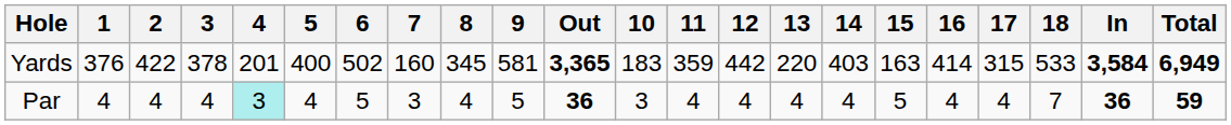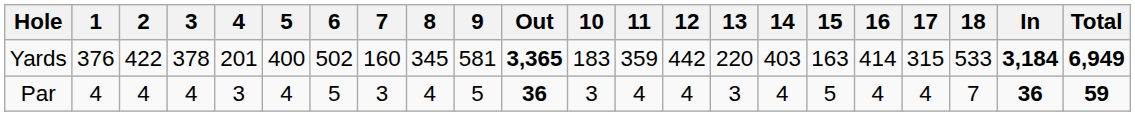Yards | In: 3,584 -> 3,184
Par | 4: paleturquoise background -> no background
Par | 13: 4 -> 3
